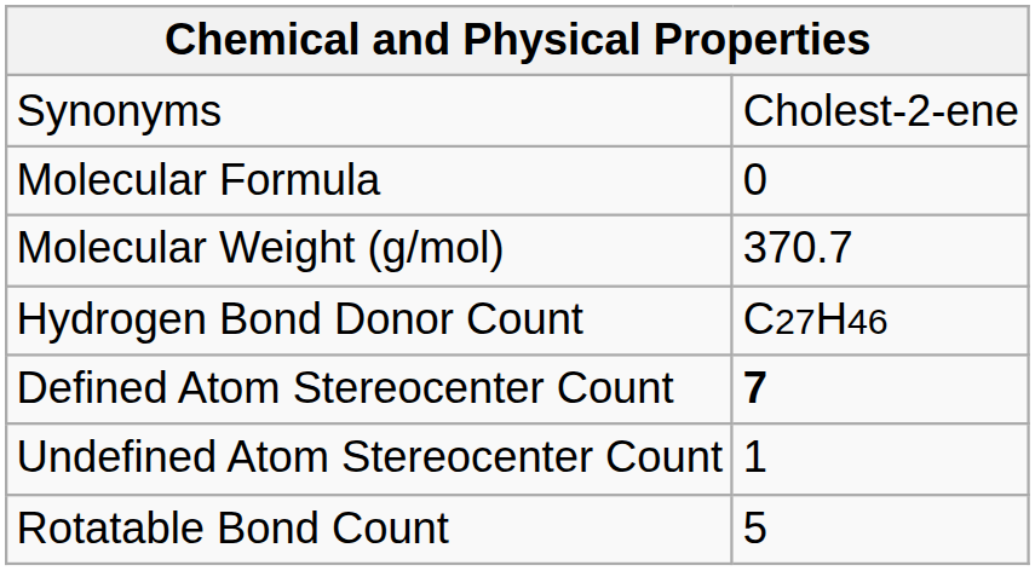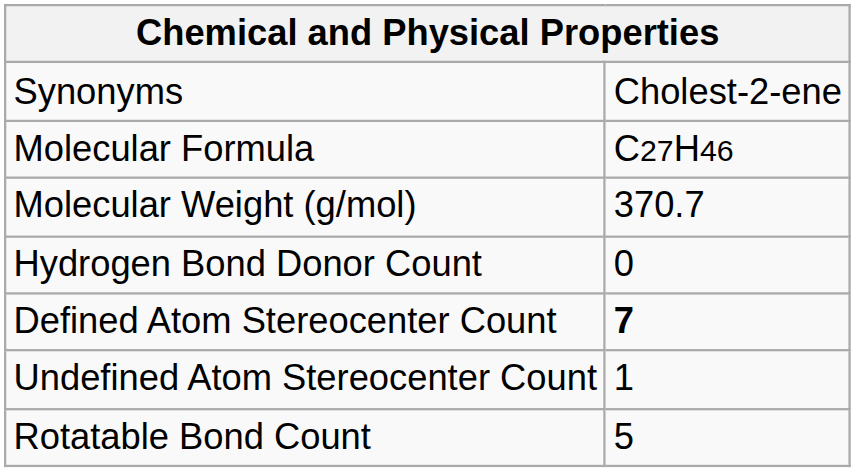Molecular Formula | column 2: 0 -> C27H46
Hydrogen Bond Donor Count | column 2: C27H46 -> 0
